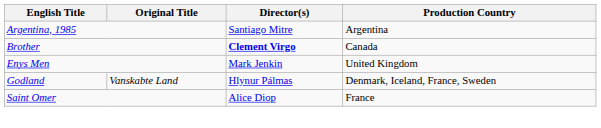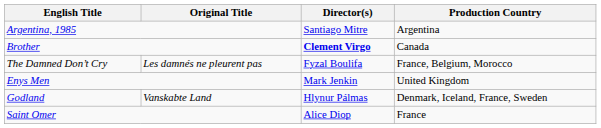+ row: The Damned Don’t Cry | Les damnés ne pleurent pas | Fyzal Boulifa | France, Belgium, Morocco
